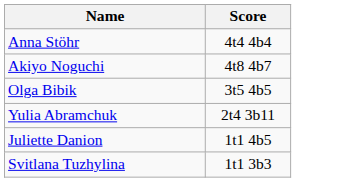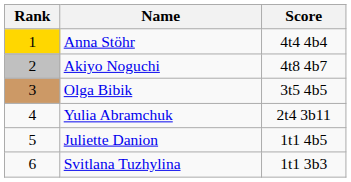+ column: Rank | 1 | 2 | 3 | 4 | 5 | 6
